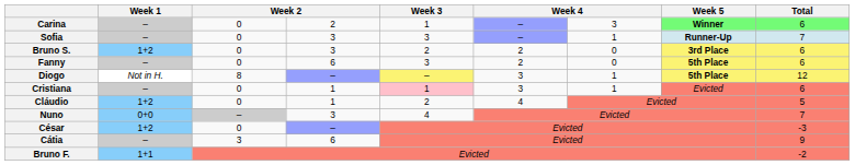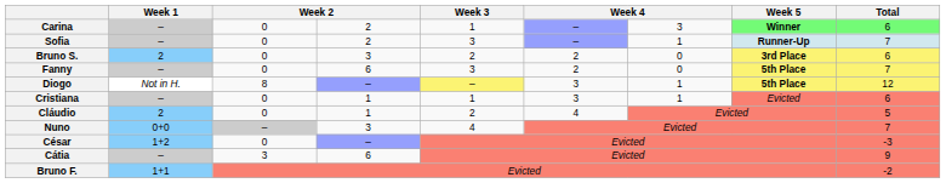Sofia | column 4: 3 -> 2
Bruno S. | Week 1: 1+2 -> 2
Fanny | Total: 6 -> 7
Cristiana | Week 3: pink background -> no background
Cláudio | Week 1: 1+2 -> 2
